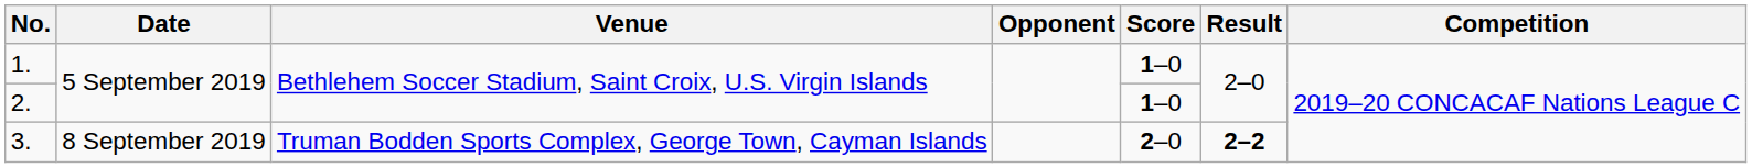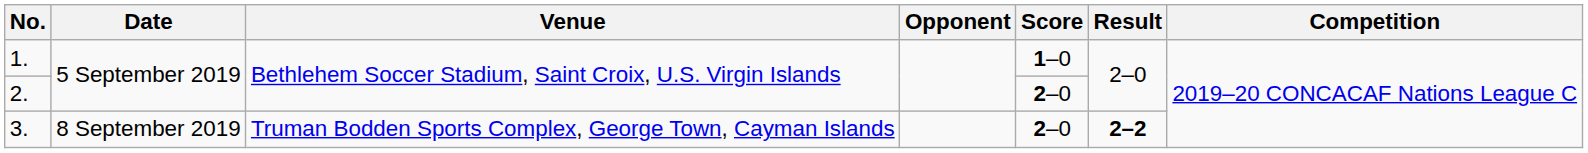2. | Score: 1–0 -> 2–0
